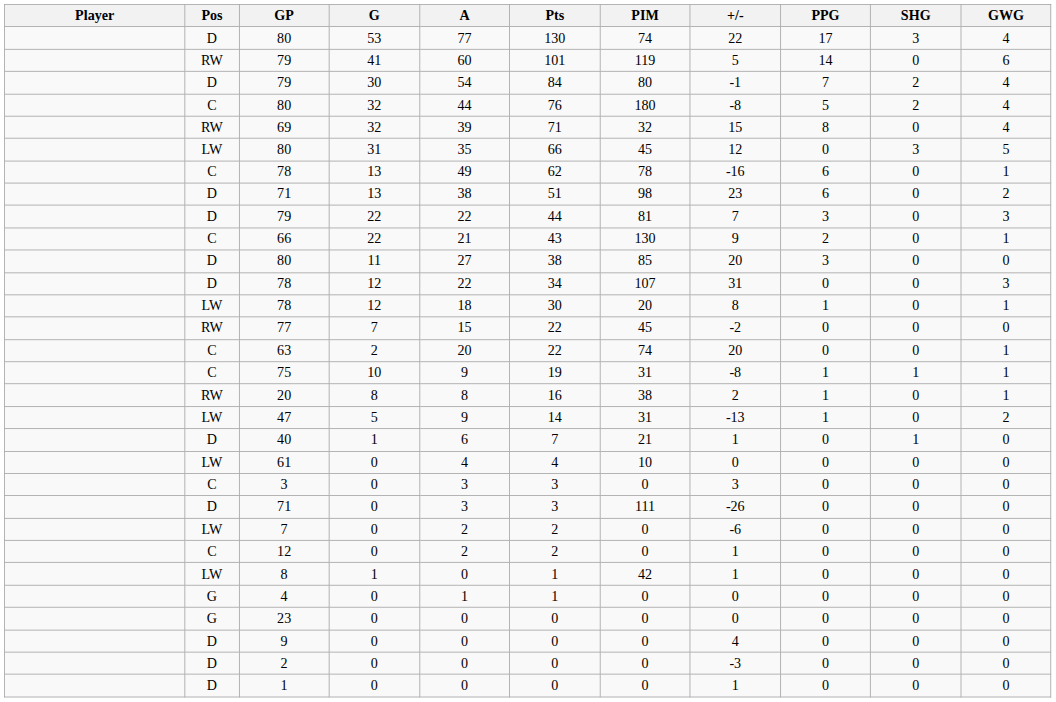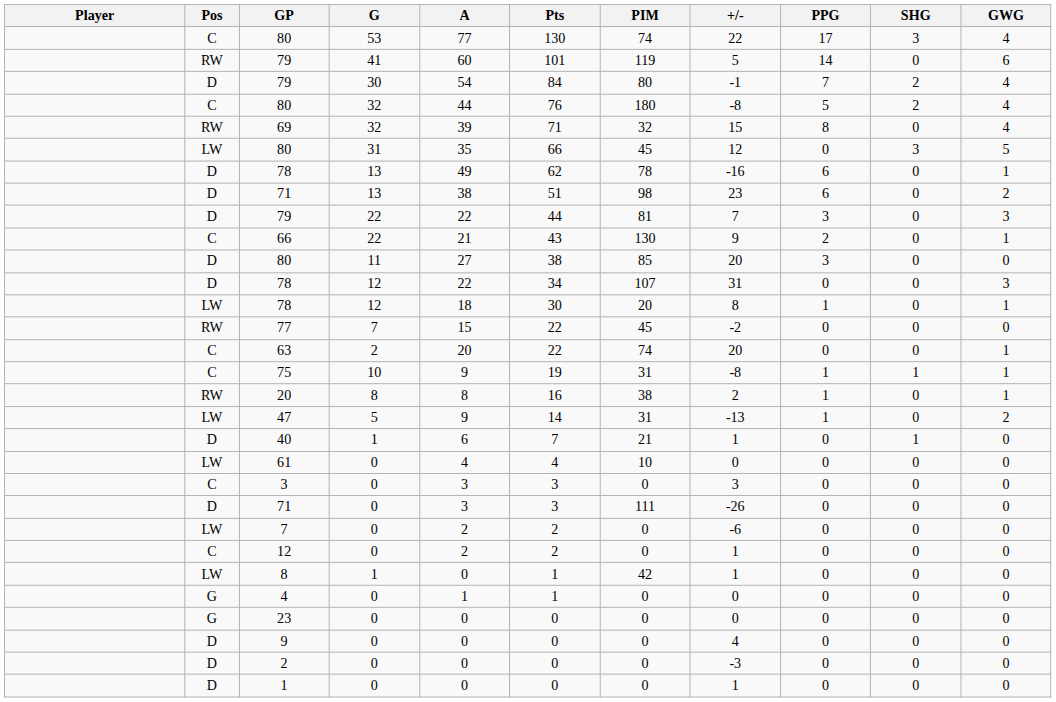80 / 53 | Pos: D -> C
78 / 13 | Pos: C -> D
